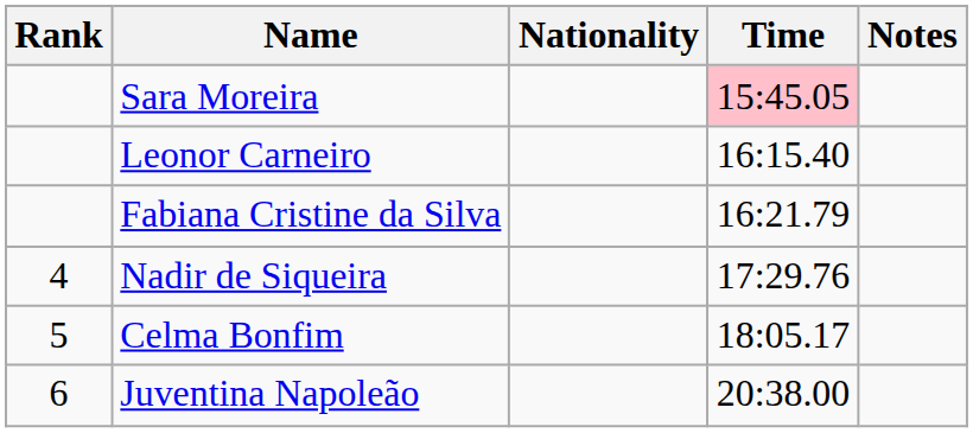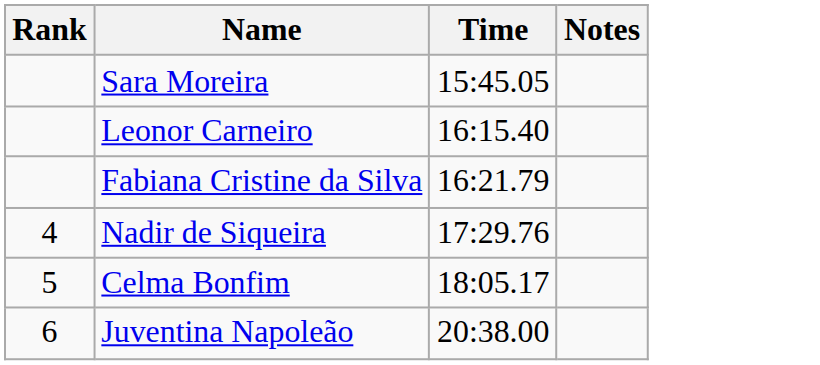- column: Nationality
Sara Moreira | Time: pink background -> no background
